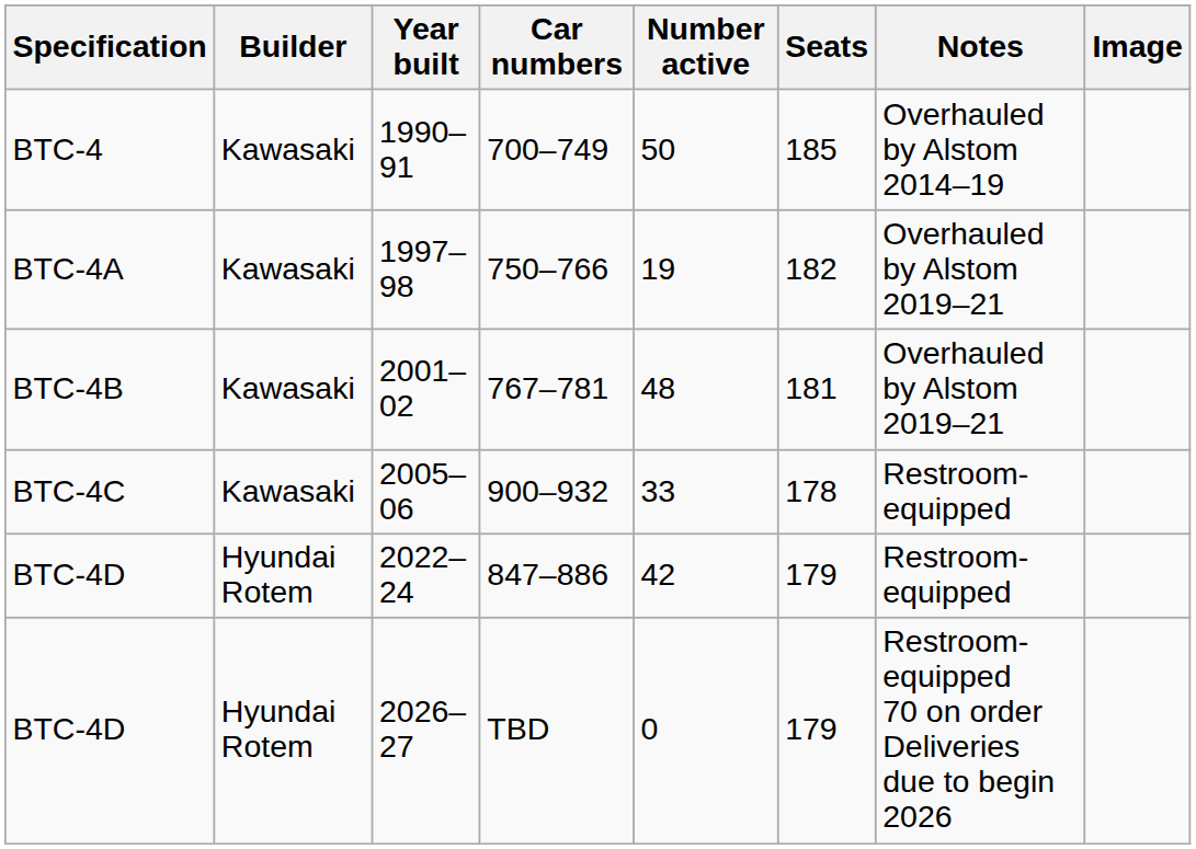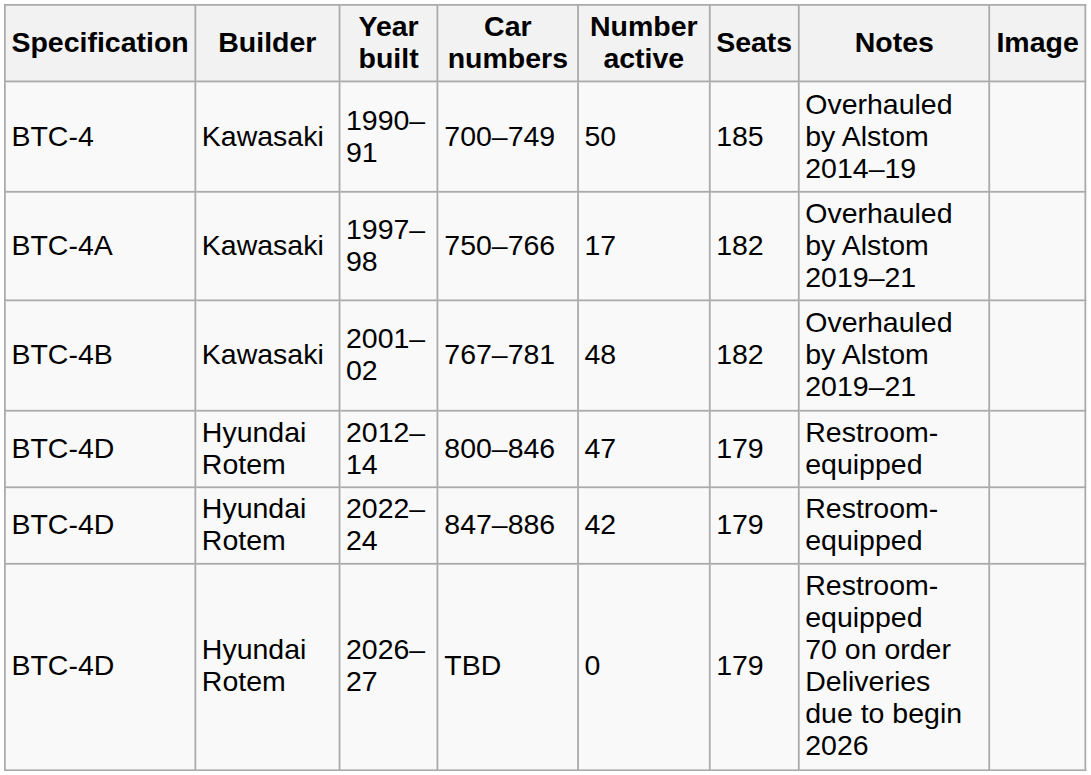1997–98 | Number active: 19 -> 17
2001–02 | Seats: 181 -> 182
- row: BTC-4C | Kawasaki | 2005–06 | 900–932 | 33 | 178 | Restroom-equipped
+ row: BTC-4D | Hyundai Rotem | 2012–14 | 800–846 | 47 | 179 | Restroom-equipped
